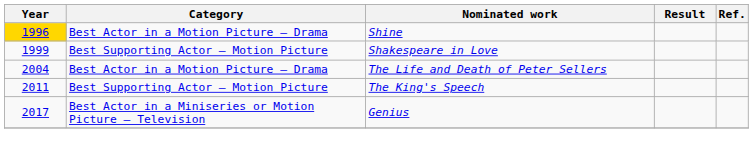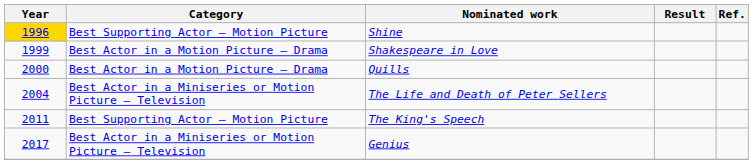Shine | Category: Best Actor in a Motion Picture – Drama -> Best Supporting Actor – Motion Picture
Shakespeare in Love | Category: Best Supporting Actor – Motion Picture -> Best Actor in a Motion Picture – Drama
+ row: 2000 | Best Actor in a Motion Picture – Drama | Quills
The Life and Death of Peter Sellers | Category: Best Actor in a Motion Picture – Drama -> Best Actor in a Miniseries or Motion Picture – Television
